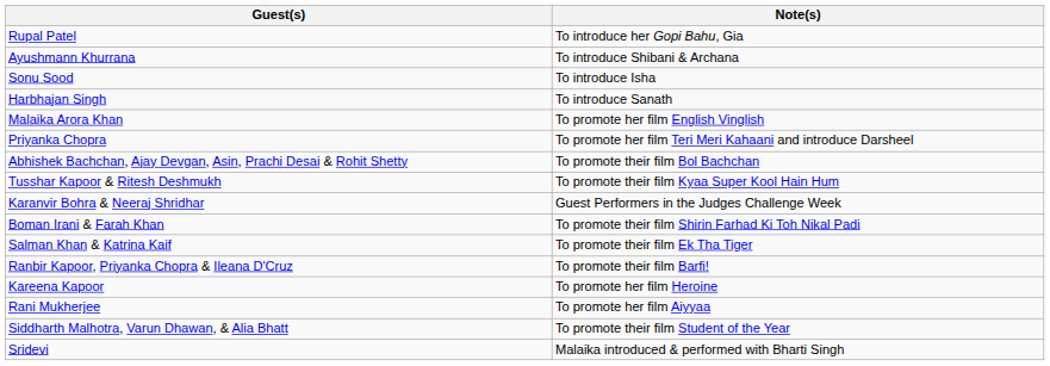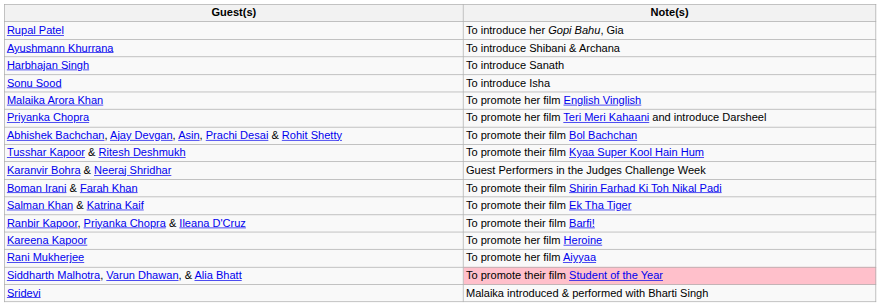rows swapped: Sonu Sood <-> Harbhajan Singh
Siddharth Malhotra, Varun Dhawan, & Alia Bhatt | Note(s): no background -> pink background
